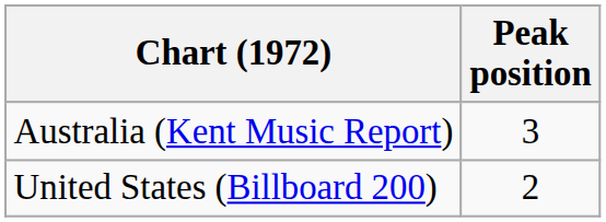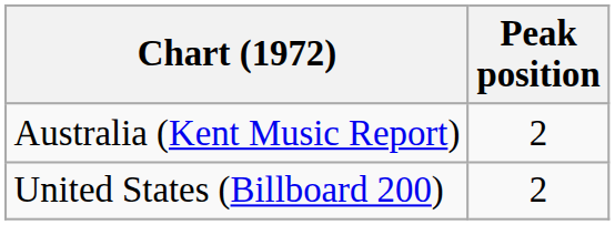Australia (Kent Music Report) | Peak position: 3 -> 2
